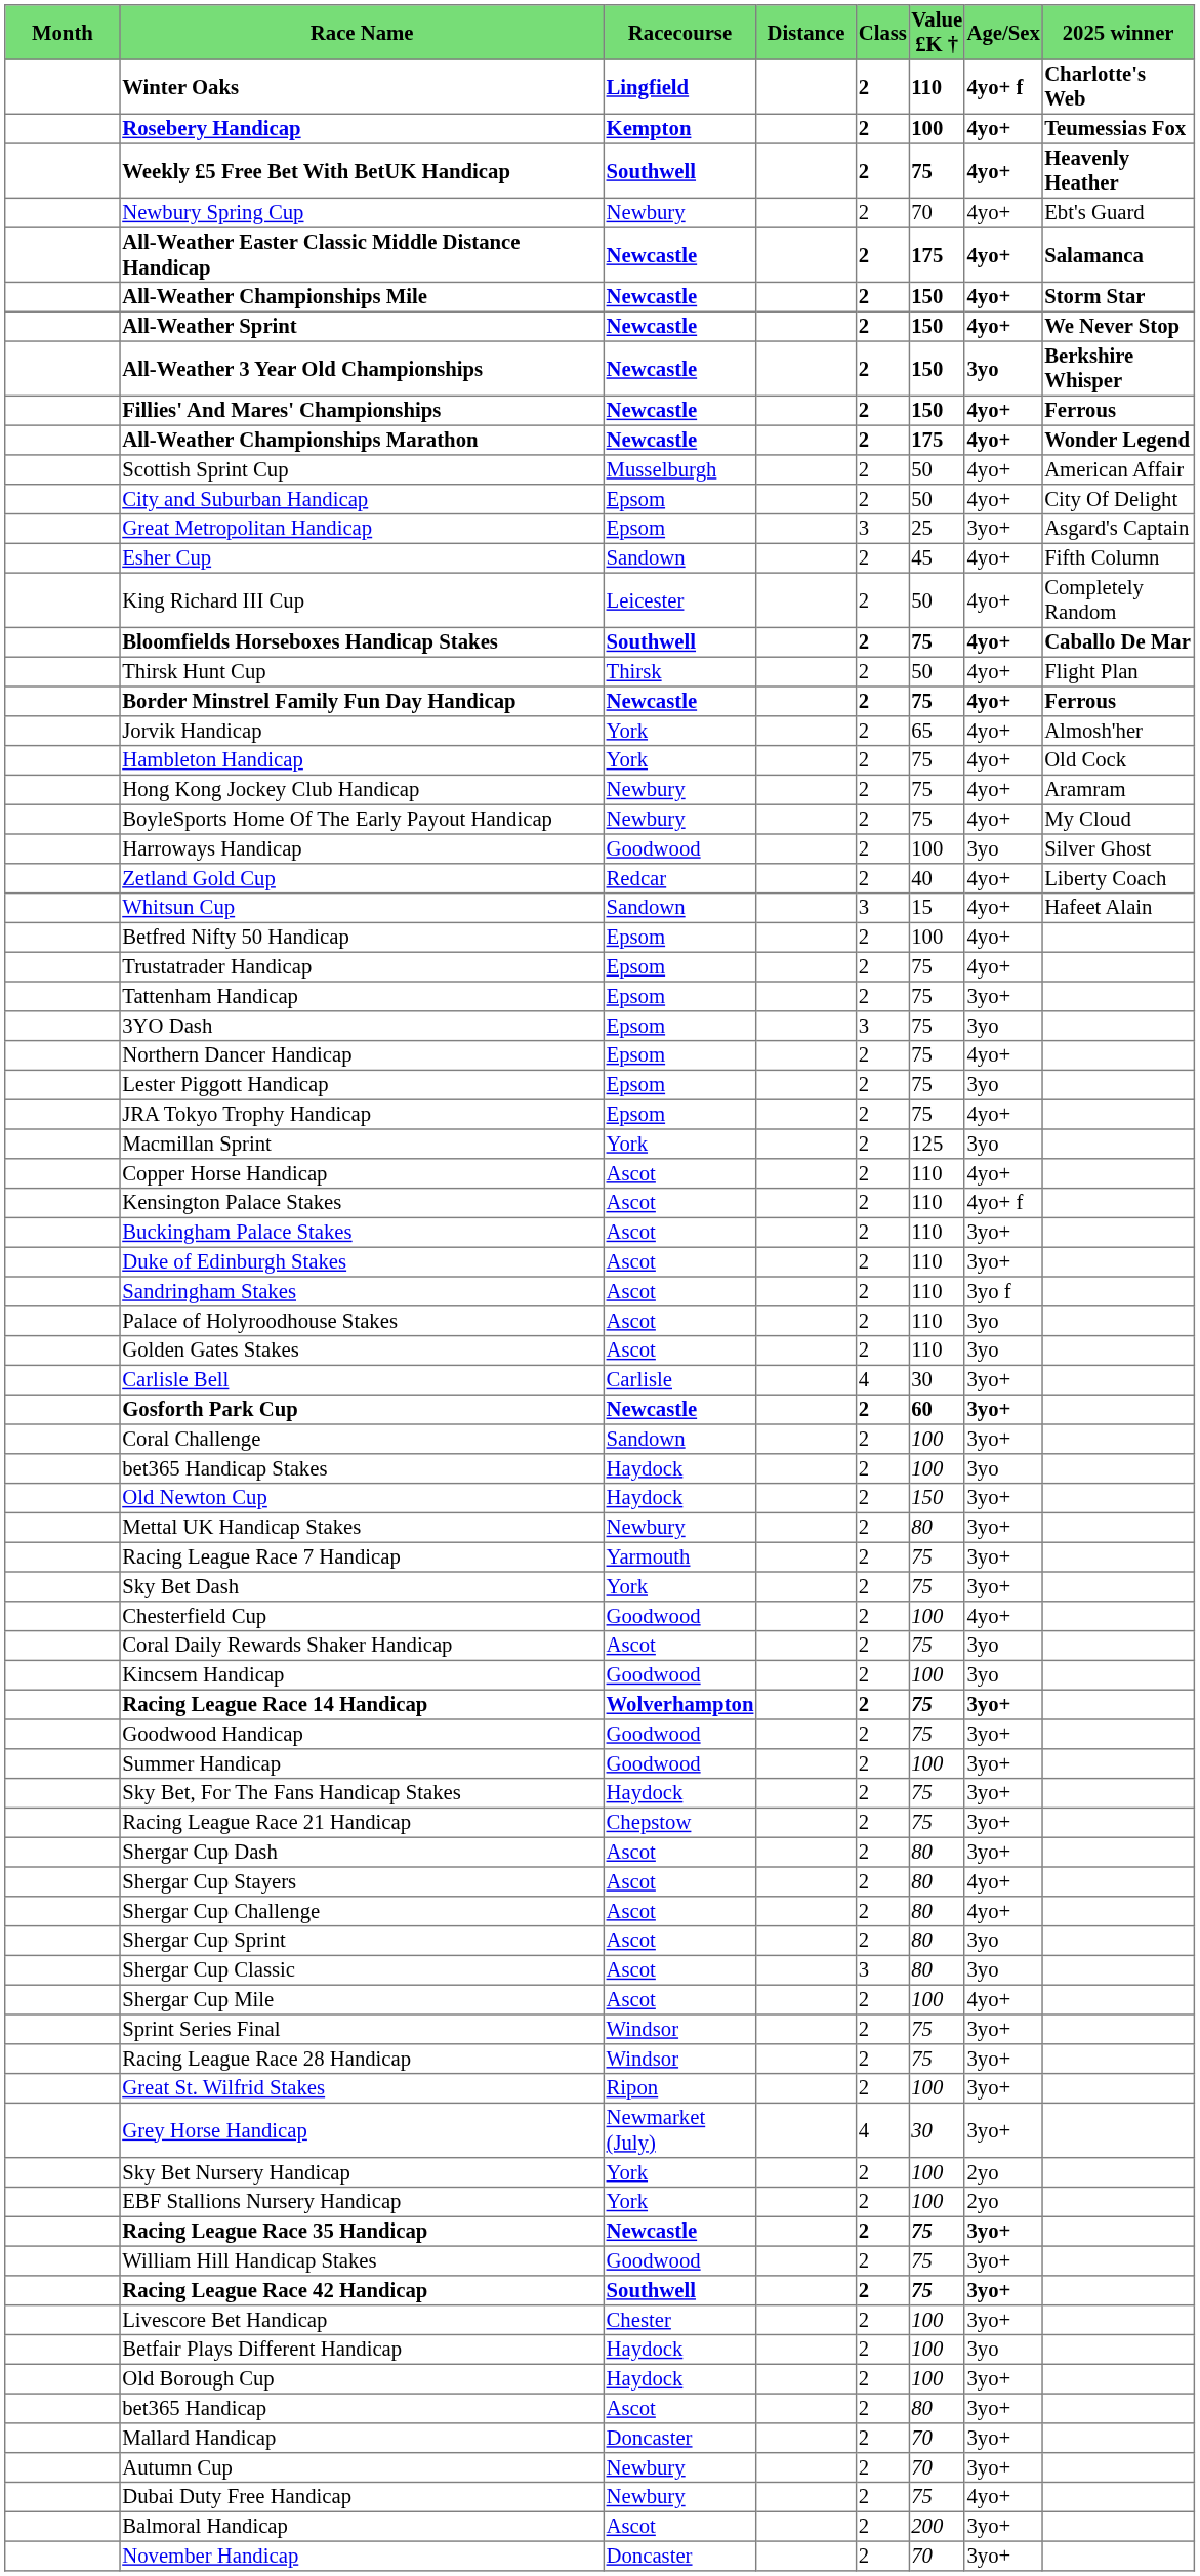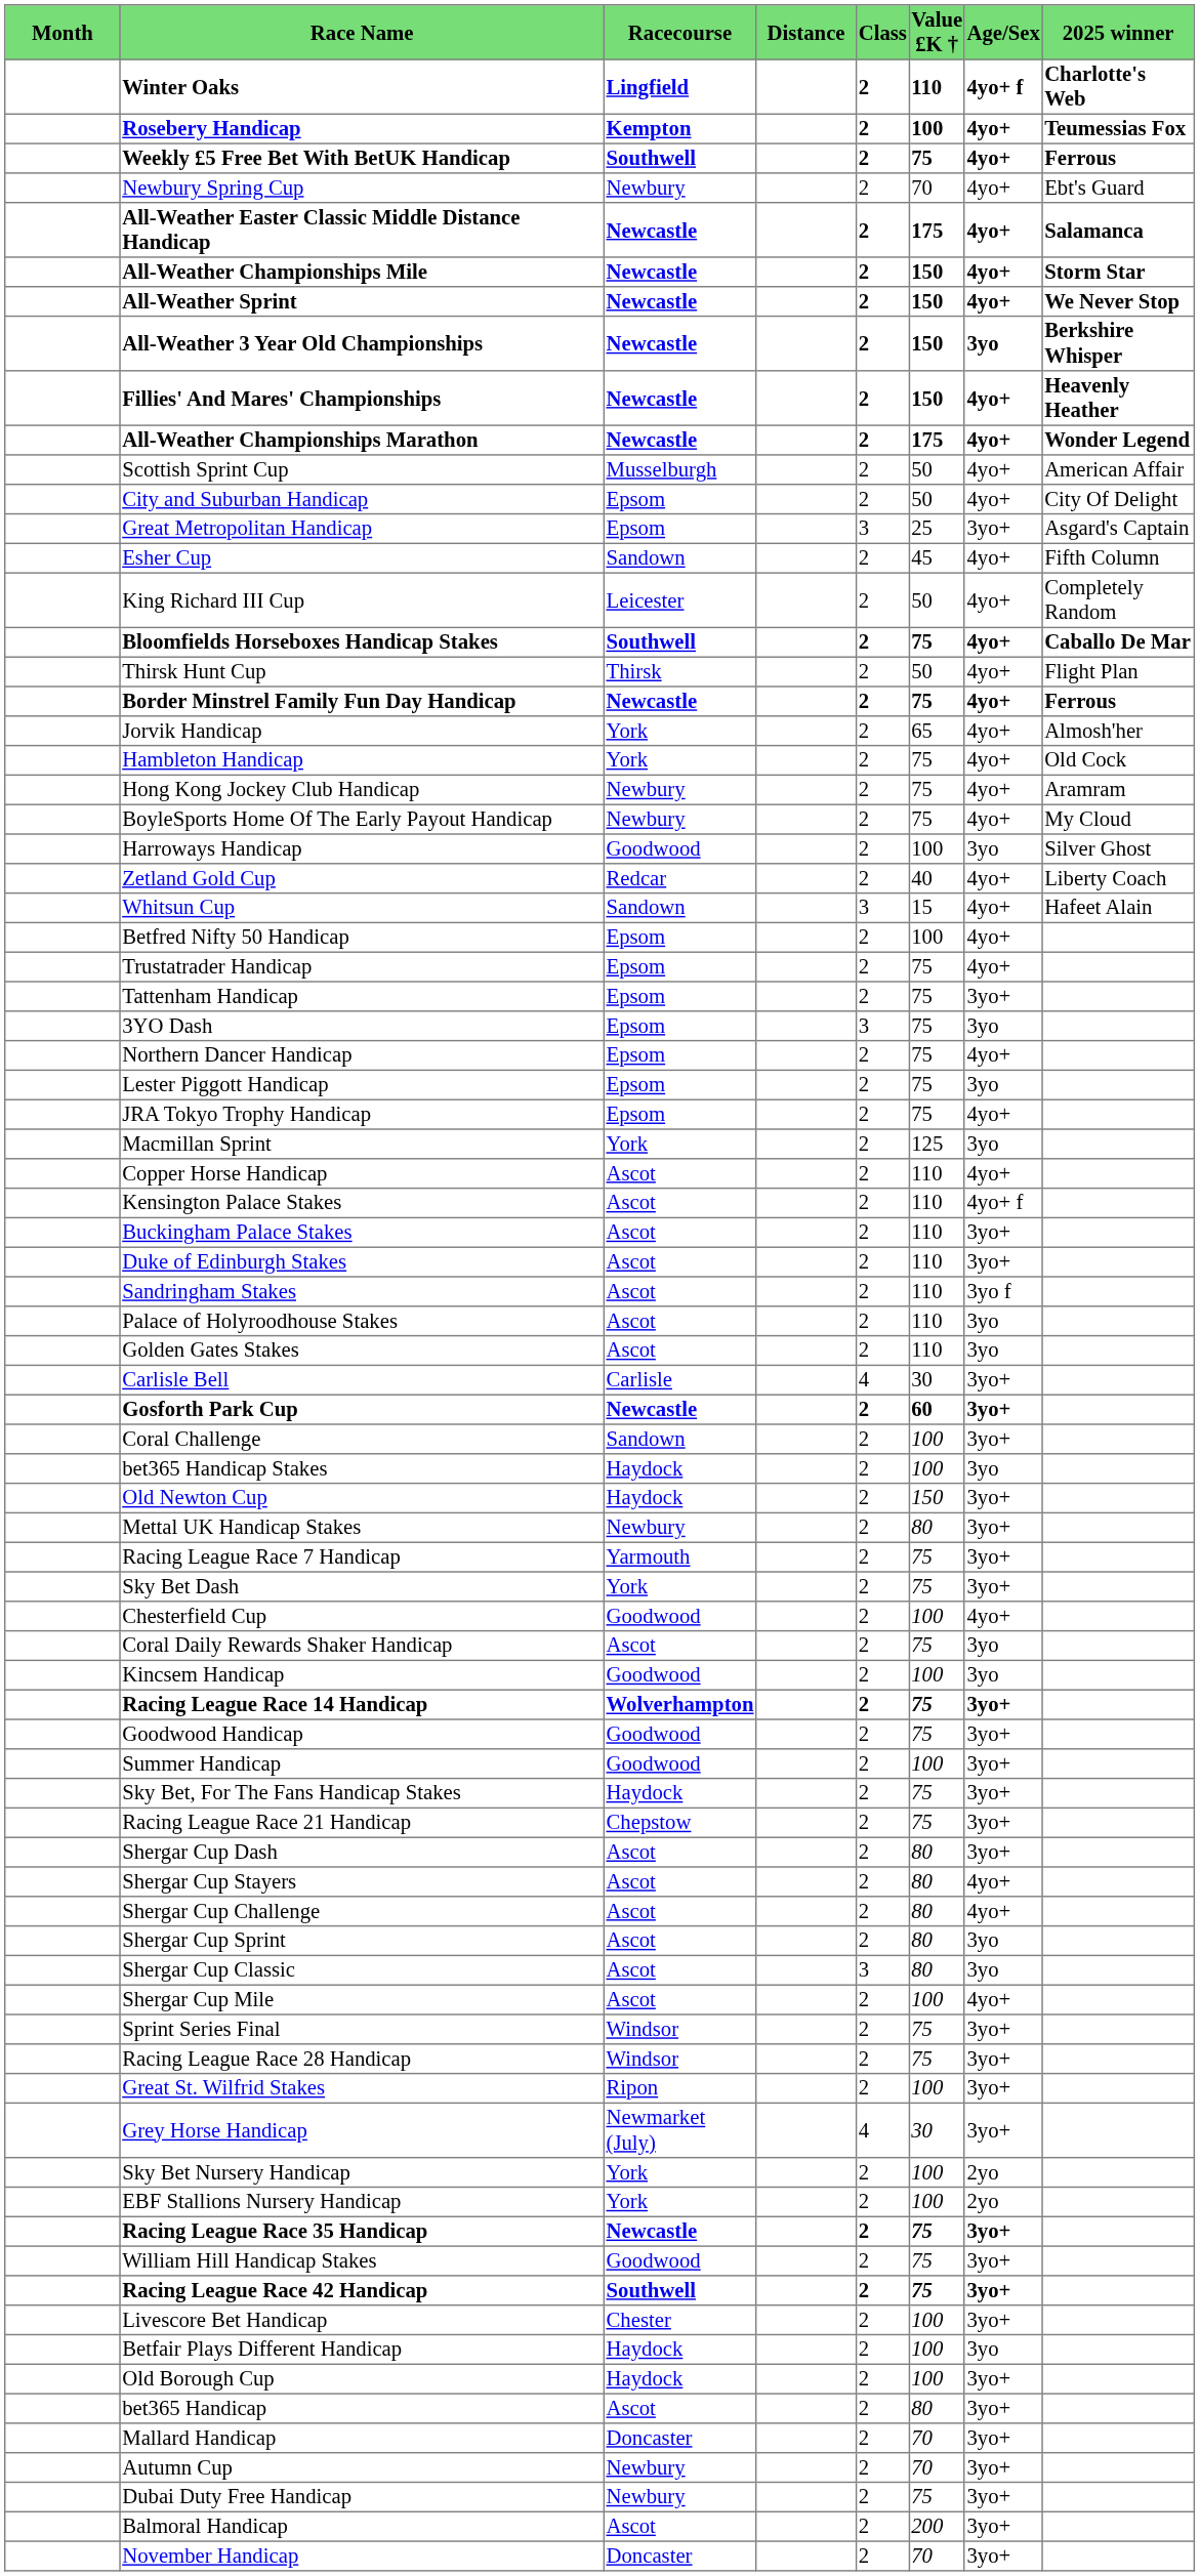Weekly £5 Free Bet With BetUK Handicap | 2025 winner: Heavenly Heather -> Ferrous
Fillies' And Mares' Championships | 2025 winner: Ferrous -> Heavenly Heather
Dubai Duty Free Handicap | Age/Sex: 4yo+ -> 3yo+
